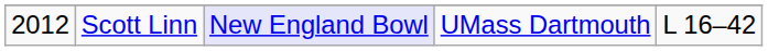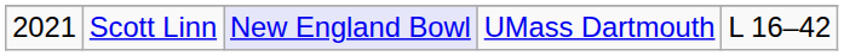Scott Linn | column 1: 2012 -> 2021
